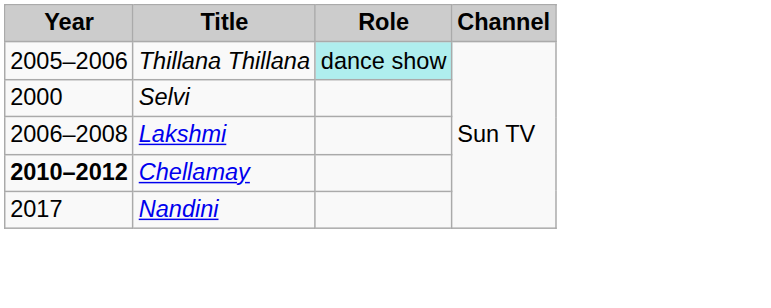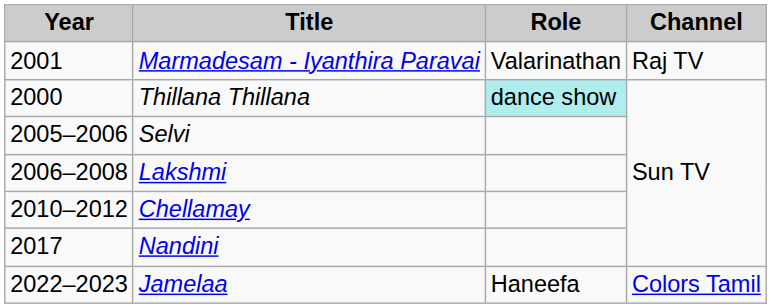+ row: 2001 | Marmadesam - Iyanthira Paravai | Valarinathan | Raj TV
Thillana Thillana | Year: 2005–2006 -> 2000
Selvi | Year: 2000 -> 2005–2006
Chellamay | Year: bold -> normal
+ row: 2022–2023 | Jamelaa | Haneefa | Colors Tamil
